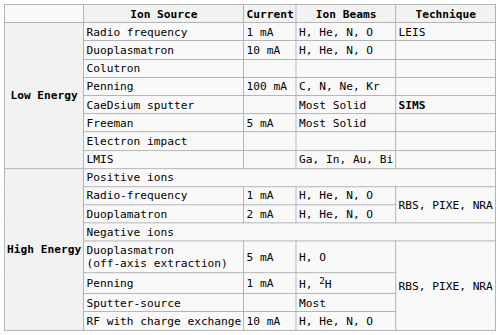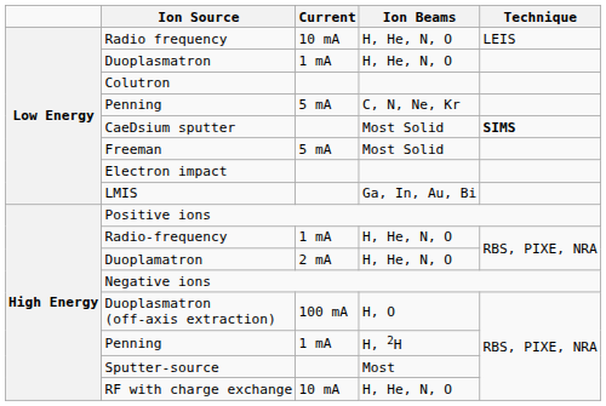Radio frequency | Current: 1 mA -> 10 mA
Duoplasmatron | Current: 10 mA -> 1 mA
Penning / C, N, Ne, Kr | Current: 100 mA -> 5 mA
Duoplasmatron (off-axis extraction) | Current: 5 mA -> 100 mA
